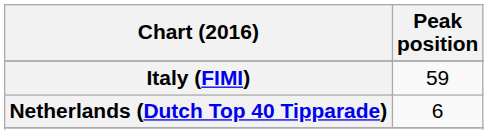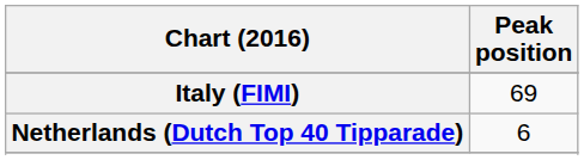Italy (FIMI) | Peak position: 59 -> 69
